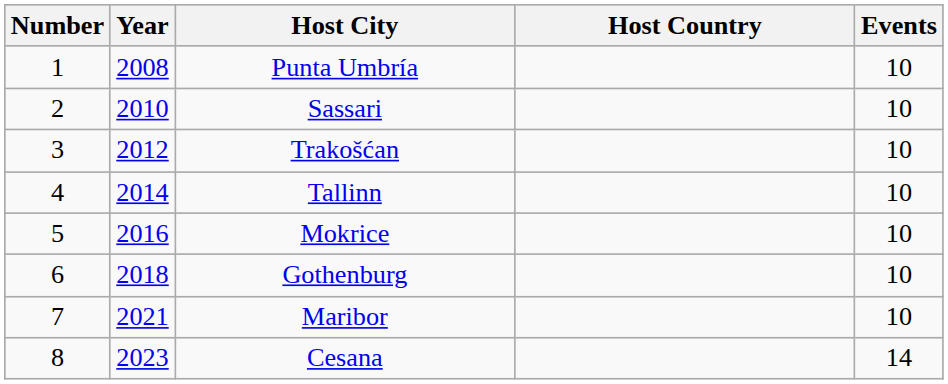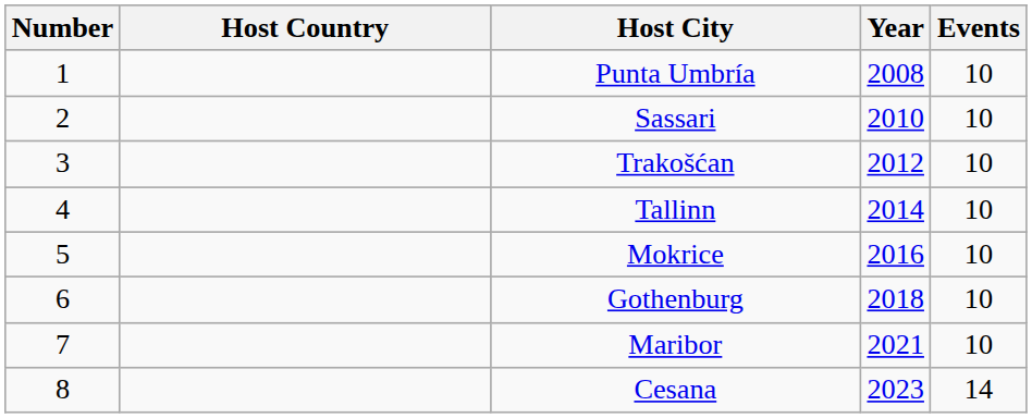columns swapped: Year <-> Host Country
